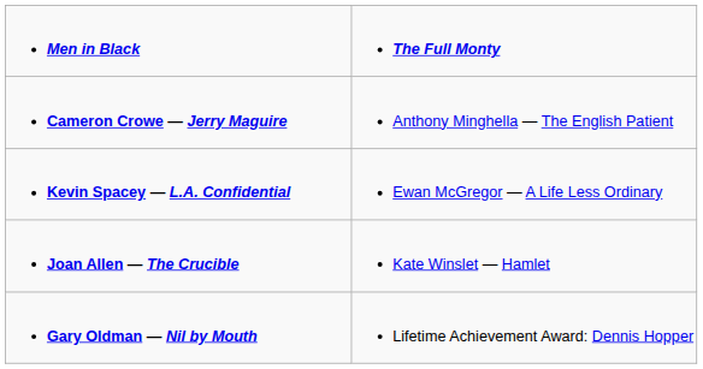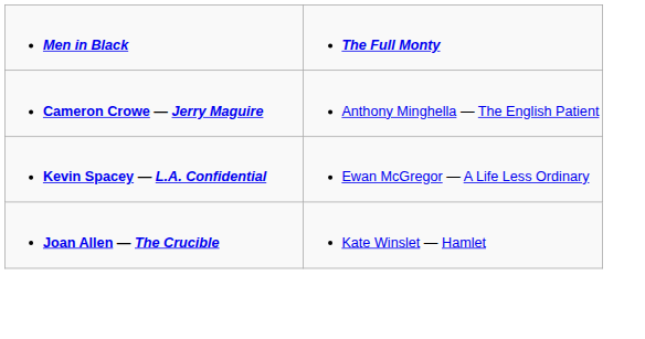- row: Gary Oldman — Nil by Mouth | Lifetime Achievement Award: Dennis Hopper
